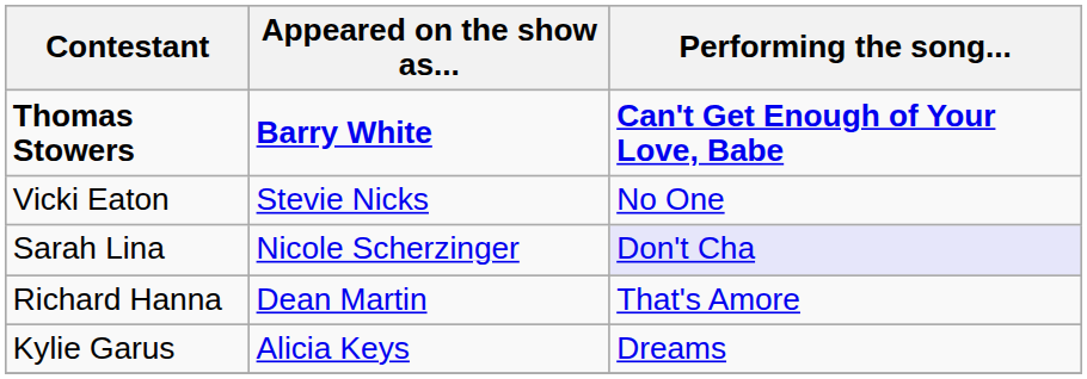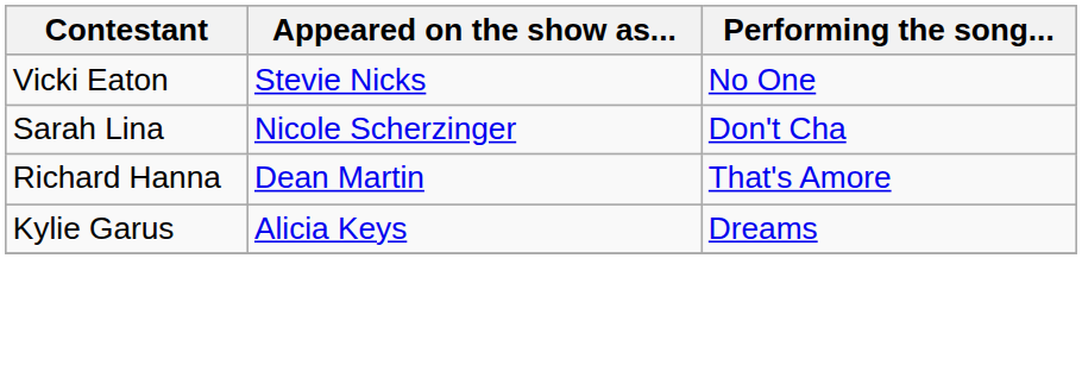- row: Thomas Stowers | Barry White | Can't Get Enough of Your Love, Babe
Sarah Lina | Performing the song...: lavender background -> no background
